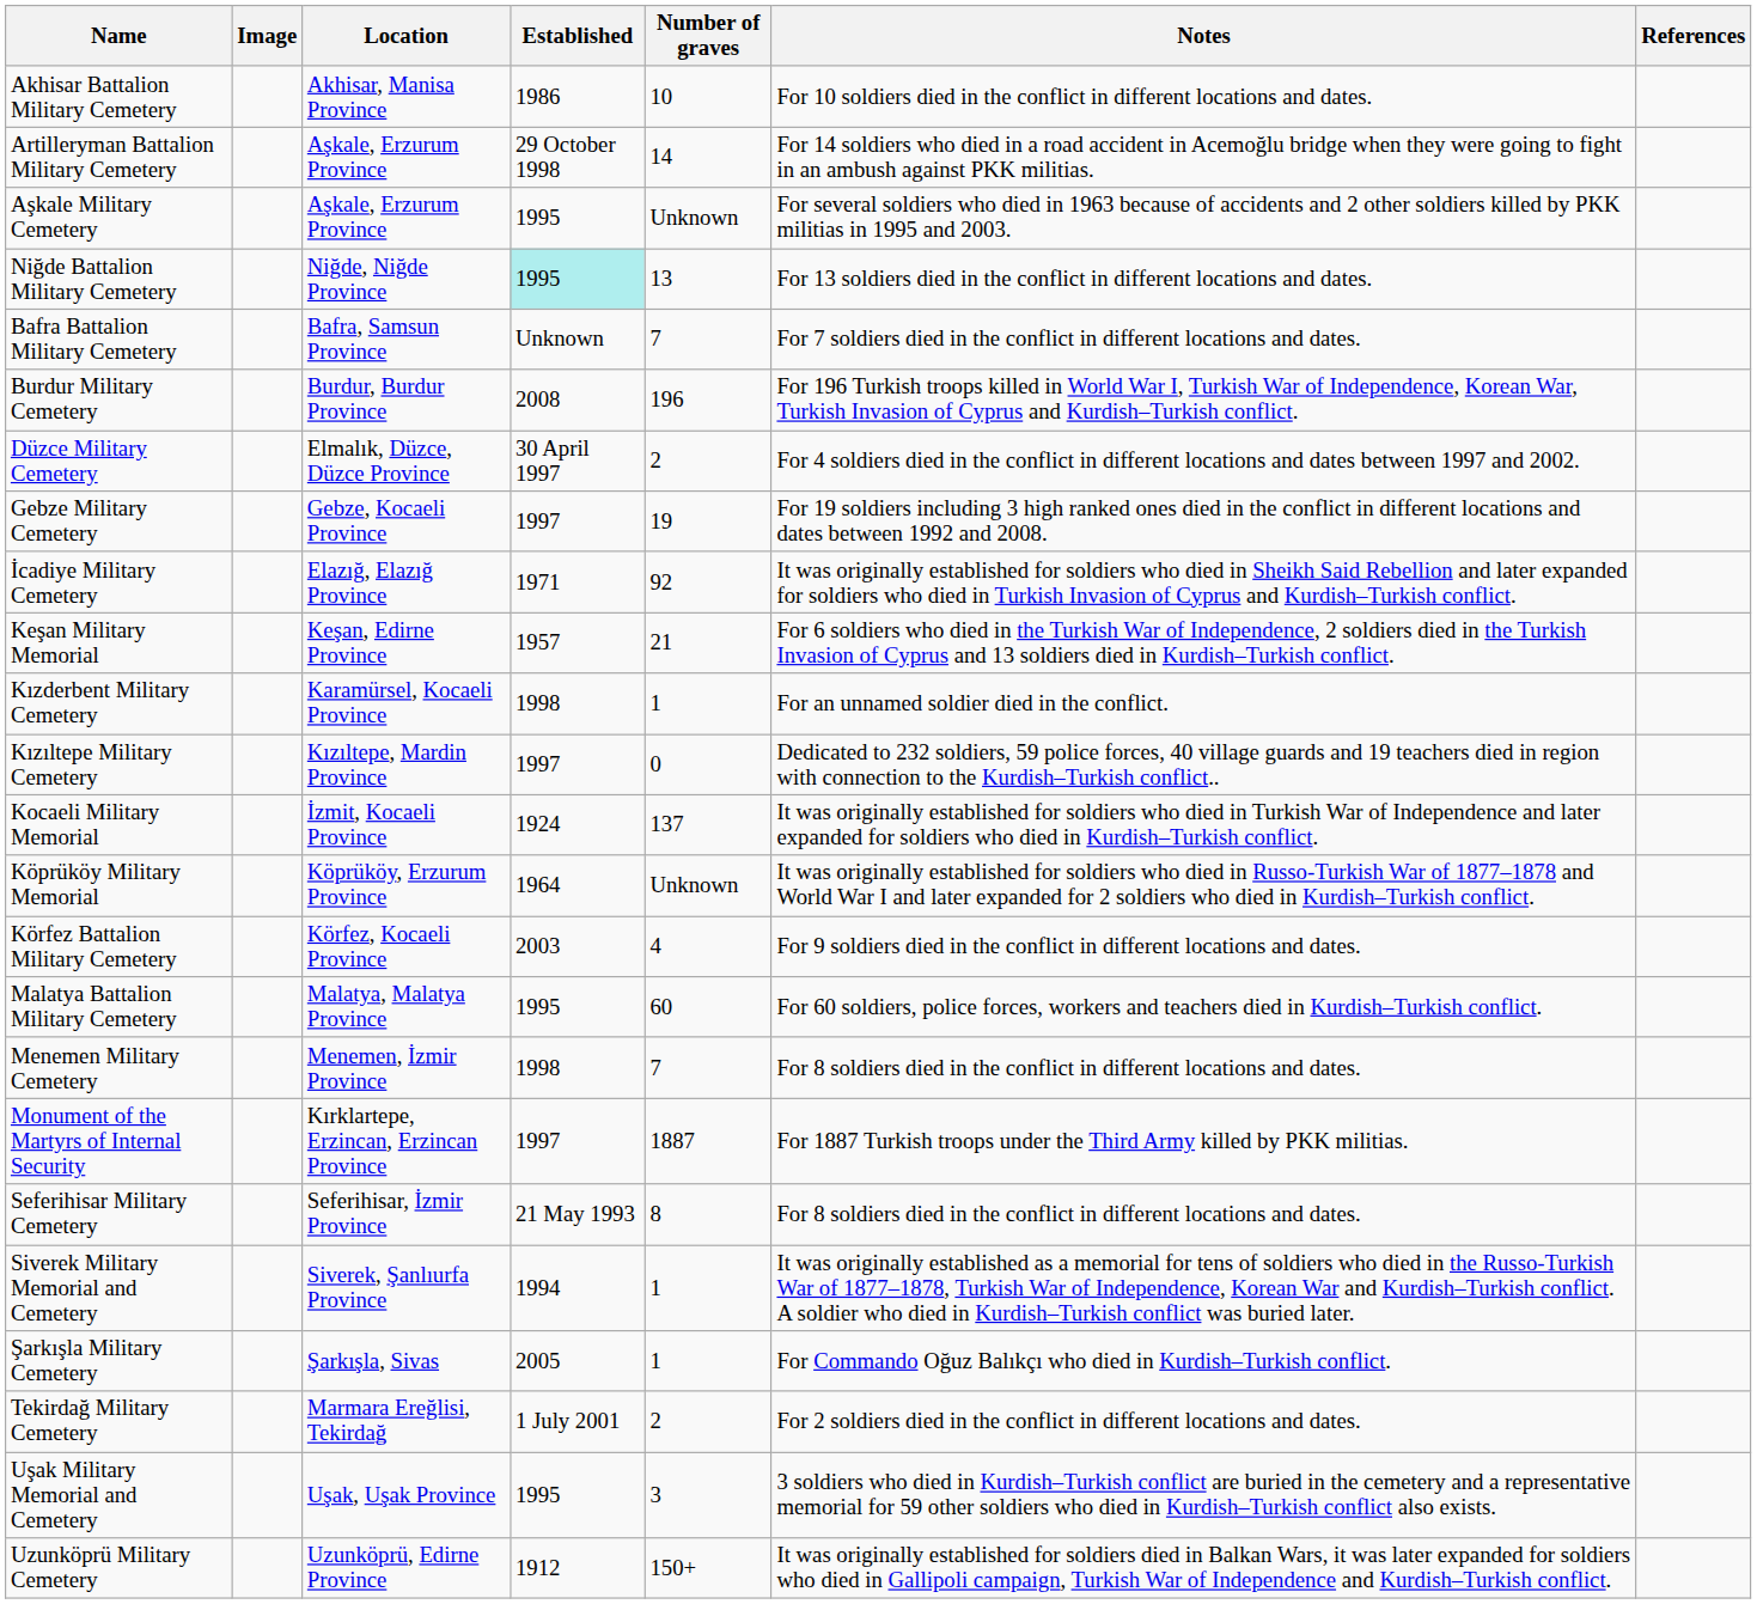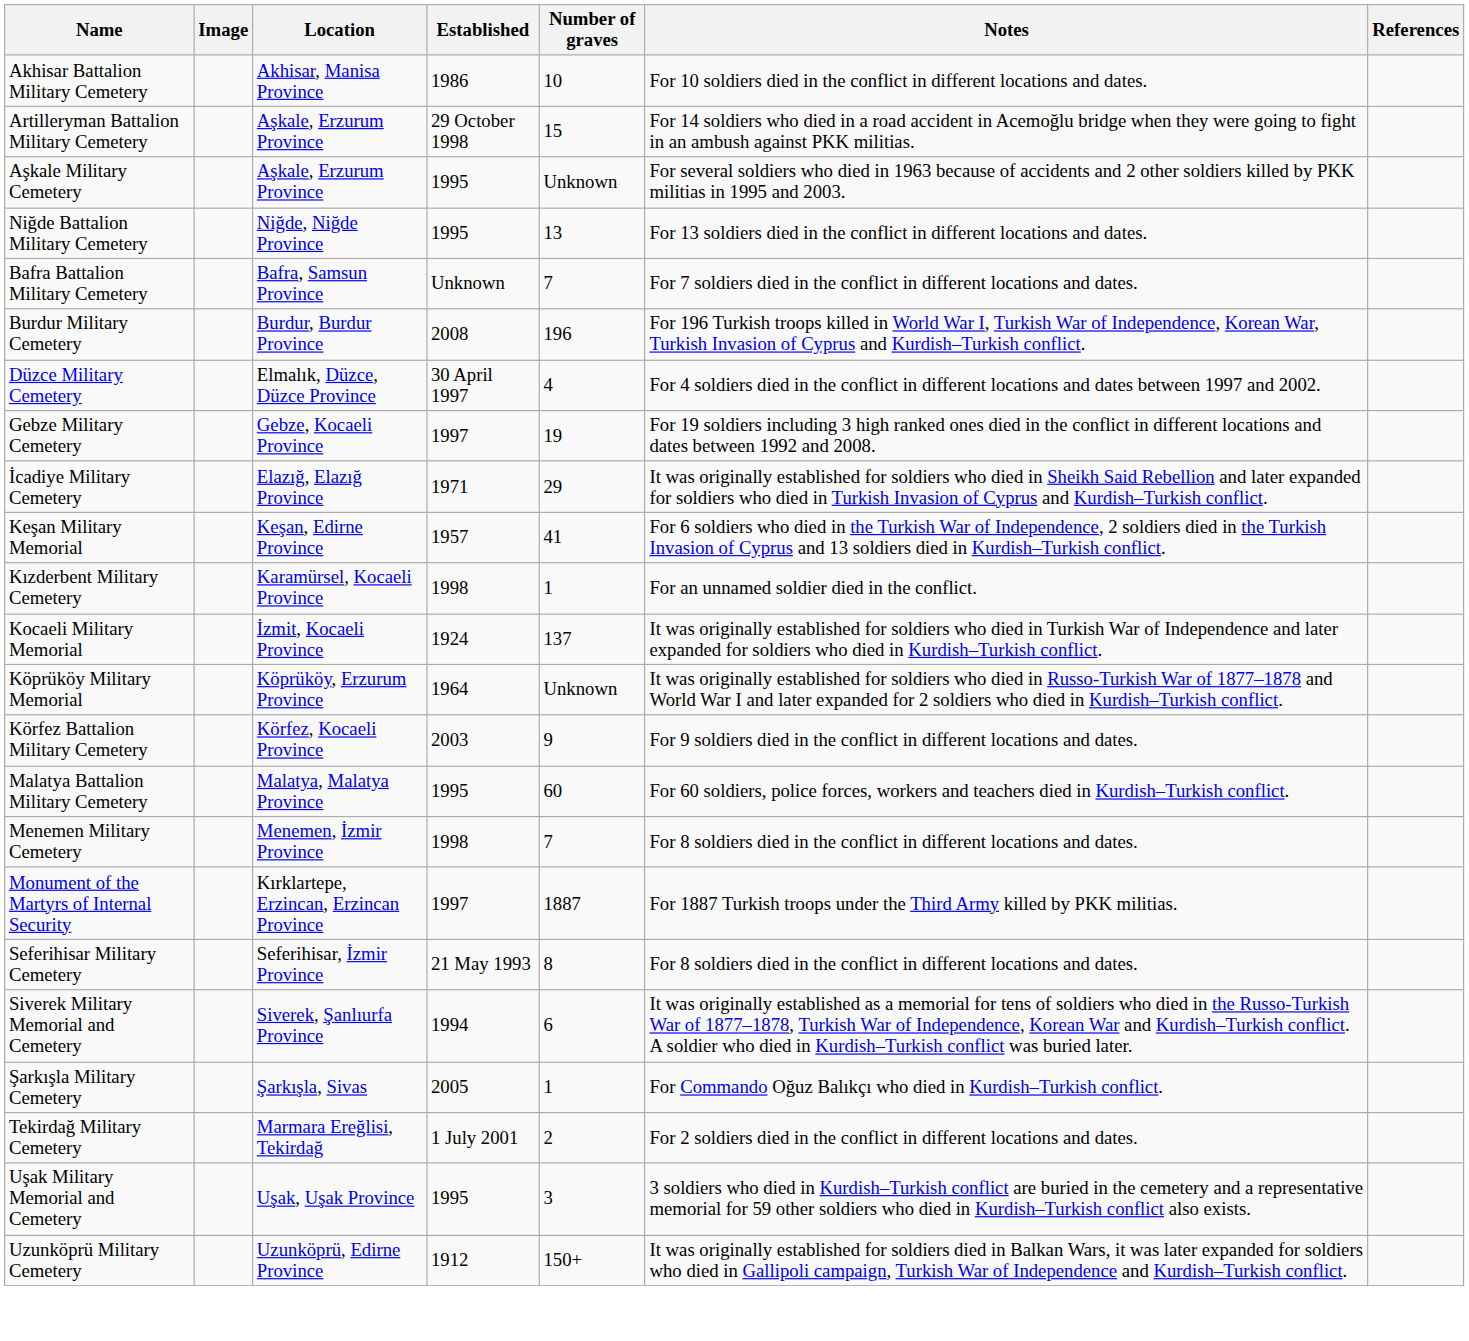Artilleryman Battalion Military Cemetery | Number of graves: 14 -> 15
Niğde Battalion Military Cemetery | Established: paleturquoise background -> no background
Düzce Military Cemetery | Number of graves: 2 -> 4
İcadiye Military Cemetery | Number of graves: 92 -> 29
Keşan Military Memorial | Number of graves: 21 -> 41
- row: Kızıltepe Military Cemetery | Kızıltepe, Mardin Province | 1997 | 0 | Dedicated to 232 soldiers, 59 police forces, 40 village guards and 19 teachers died in region with connection to the Kurdish–Turkish conflict..
Körfez Battalion Military Cemetery | Number of graves: 4 -> 9
Siverek Military Memorial and Cemetery | Number of graves: 1 -> 6
